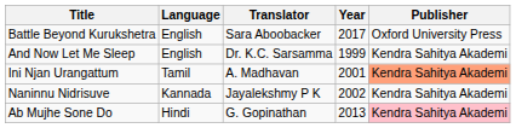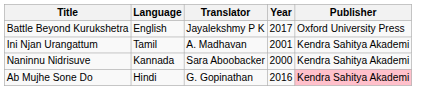Battle Beyond Kurukshetra | Translator: Sara Aboobacker -> Jayalekshmy P K
- row: And Now Let Me Sleep | English | Dr. K.C. Sarsamma | 1999 | Kendra Sahitya Akademi
Ini Njan Urangattum | Publisher: lightsalmon background -> no background
Naninnu Nidrisuve | Translator: Jayalekshmy P K -> Sara Aboobacker
Naninnu Nidrisuve | Year: 2002 -> 2000
Ab Mujhe Sone Do | Year: 2013 -> 2016
